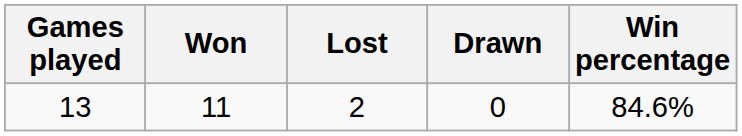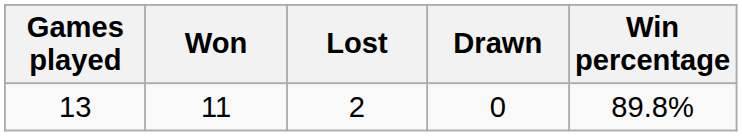13 | Win percentage: 84.6% -> 89.8%
